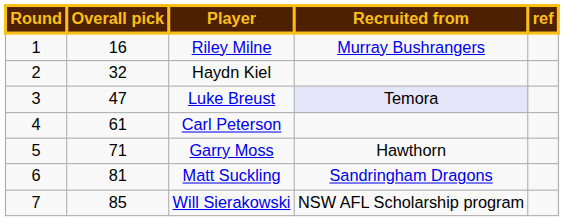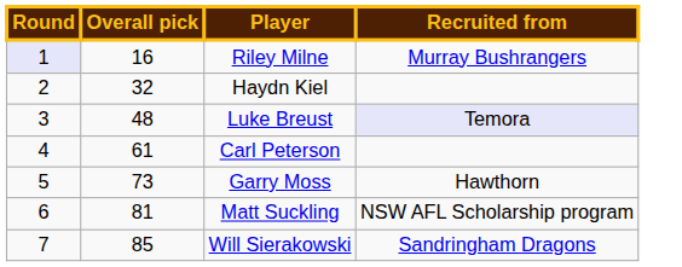- column: ref
Riley Milne | Round: no background -> lavender background
Luke Breust | Overall pick: 47 -> 48
Garry Moss | Overall pick: 71 -> 73
Matt Suckling | Recruited from: Sandringham Dragons -> NSW AFL Scholarship program
Will Sierakowski | Recruited from: NSW AFL Scholarship program -> Sandringham Dragons
